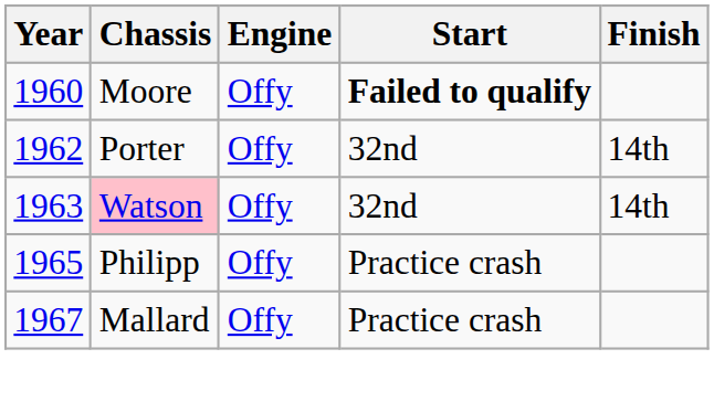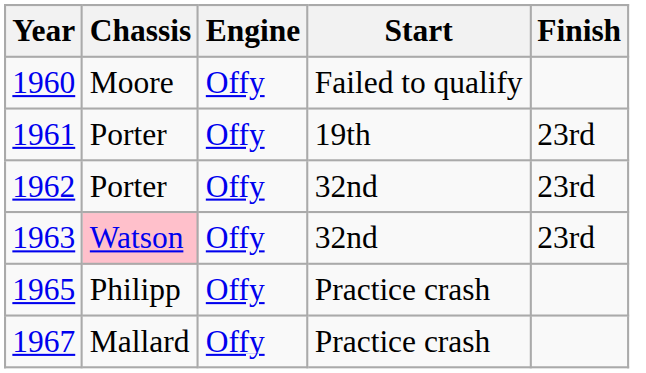1960 | Start: bold -> normal
+ row: 1961 | Porter | Offy | 19th | 23rd
1962 | Finish: 14th -> 23rd
1963 | Finish: 14th -> 23rd
